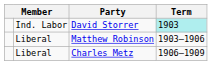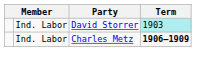- row: Liberal | Matthew Robinson | 1903–1906
Charles Metz | column 2: Liberal -> Ind. Labor
Charles Metz | Term: normal -> bold
